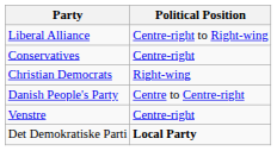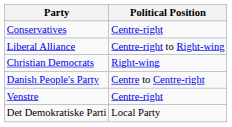rows swapped: Conservatives <-> Liberal Alliance
Det Demokratiske Parti | Political Position: bold -> normal
